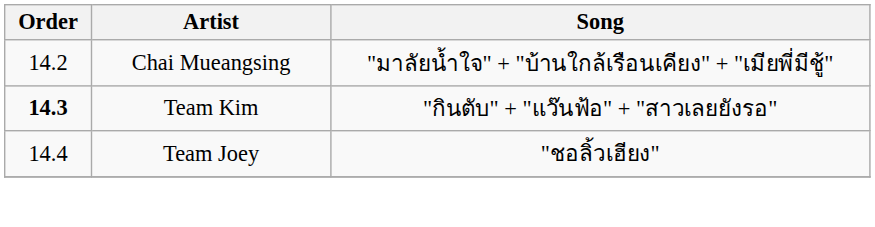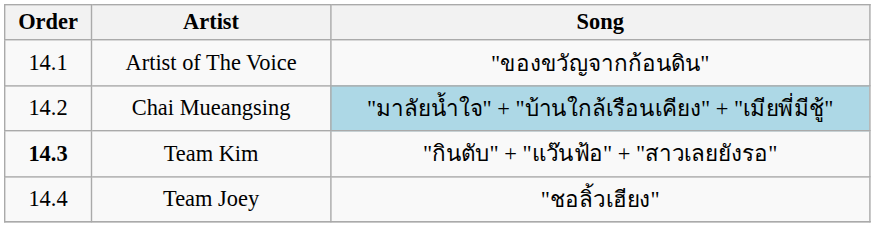+ row: 14.1 | Artist of The Voice | "ของขวัญจากก้อนดิน"
Chai Mueangsing | Song: no background -> lightblue background
